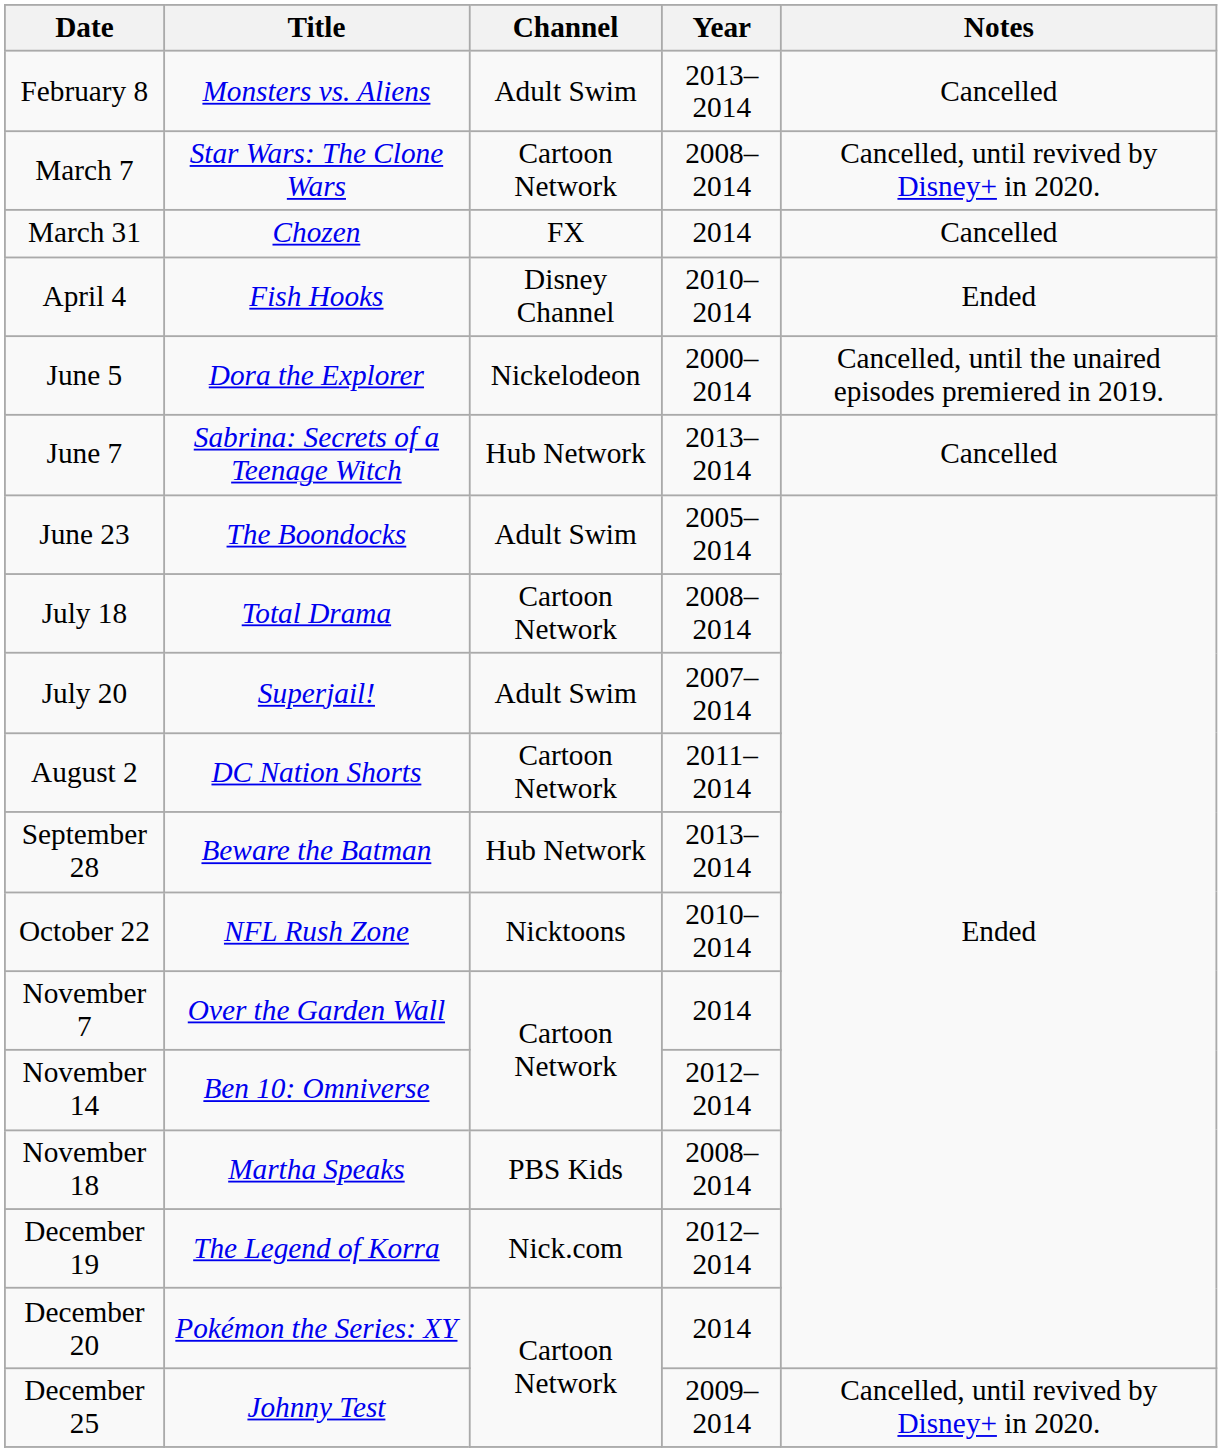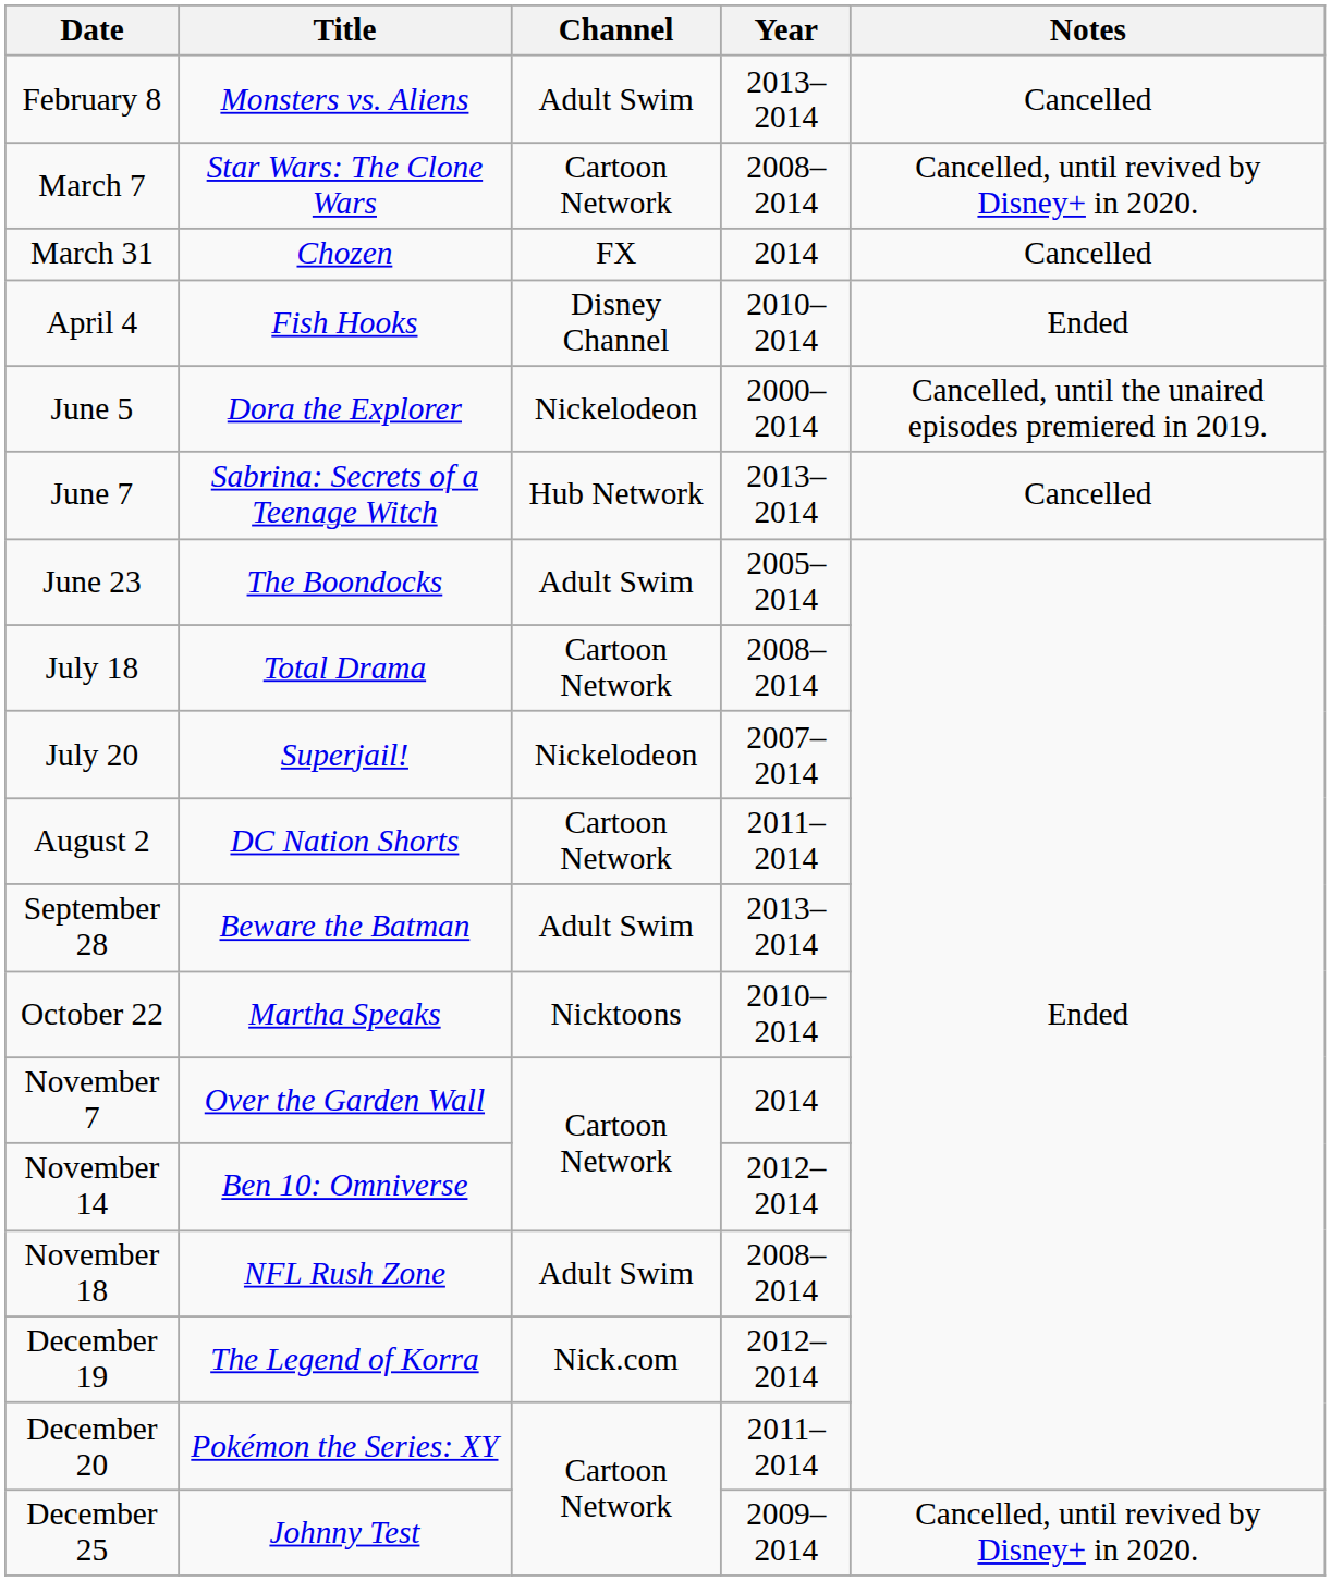July 20 | Channel: Adult Swim -> Nickelodeon
September 28 | Channel: Hub Network -> Adult Swim
October 22 | Title: NFL Rush Zone -> Martha Speaks
November 18 | Title: Martha Speaks -> NFL Rush Zone
November 18 | Channel: PBS Kids -> Adult Swim
December 20 | Year: 2014 -> 2011–2014
